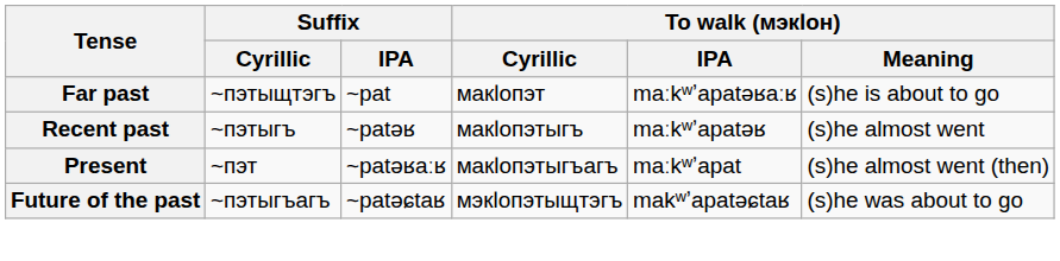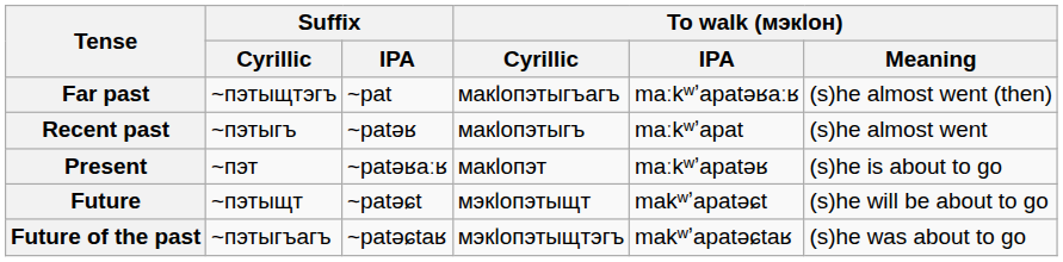Far past | To walk (мэкӏон) / Cyrillic: макӏопэт -> макӏопэтыгъагъ
Far past | To walk (мэкӏон) / Meaning: (s)he is about to go -> (s)he almost went (then)
Recent past | To walk (мэкӏон) / IPA: maːkʷʼapatəʁ -> maːkʷʼapat
Present | To walk (мэкӏон) / Cyrillic: макӏопэтыгъагъ -> макӏопэт
Present | To walk (мэкӏон) / IPA: maːkʷʼapat -> maːkʷʼapatəʁ
Present | To walk (мэкӏон) / Meaning: (s)he almost went (then) -> (s)he is about to go
+ row: Future | ~пэтыщт | ~patəɕt | мэкӏопэтыщт | makʷʼapatəɕt | (s)he will be about to go
